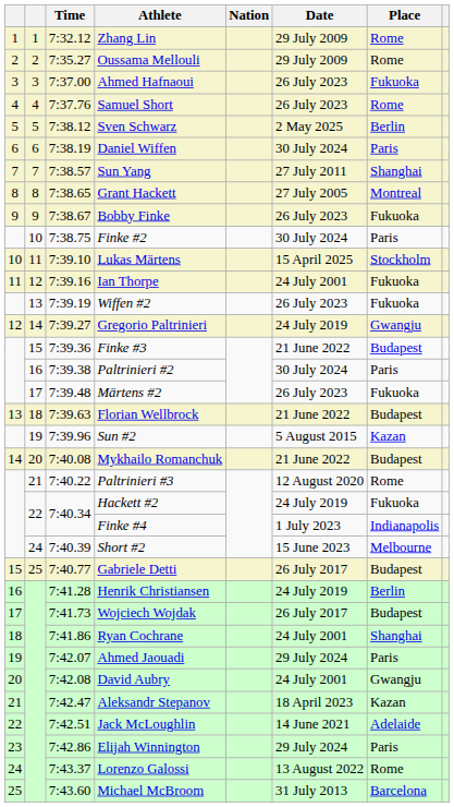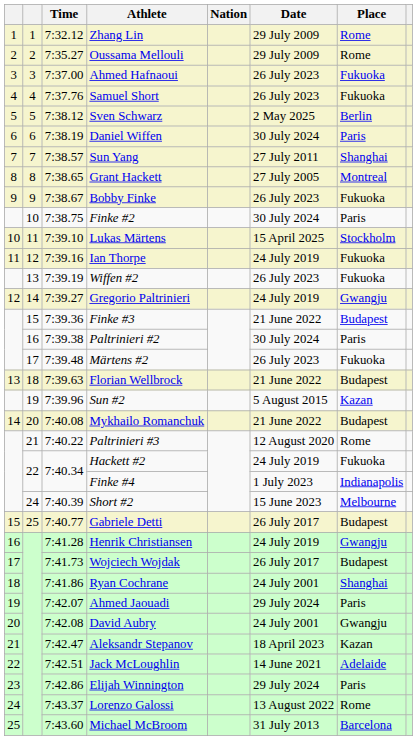Samuel Short | Place: Rome -> Fukuoka
Ian Thorpe | Date: 24 July 2001 -> 24 July 2019
Henrik Christiansen | Place: Berlin -> Gwangju
